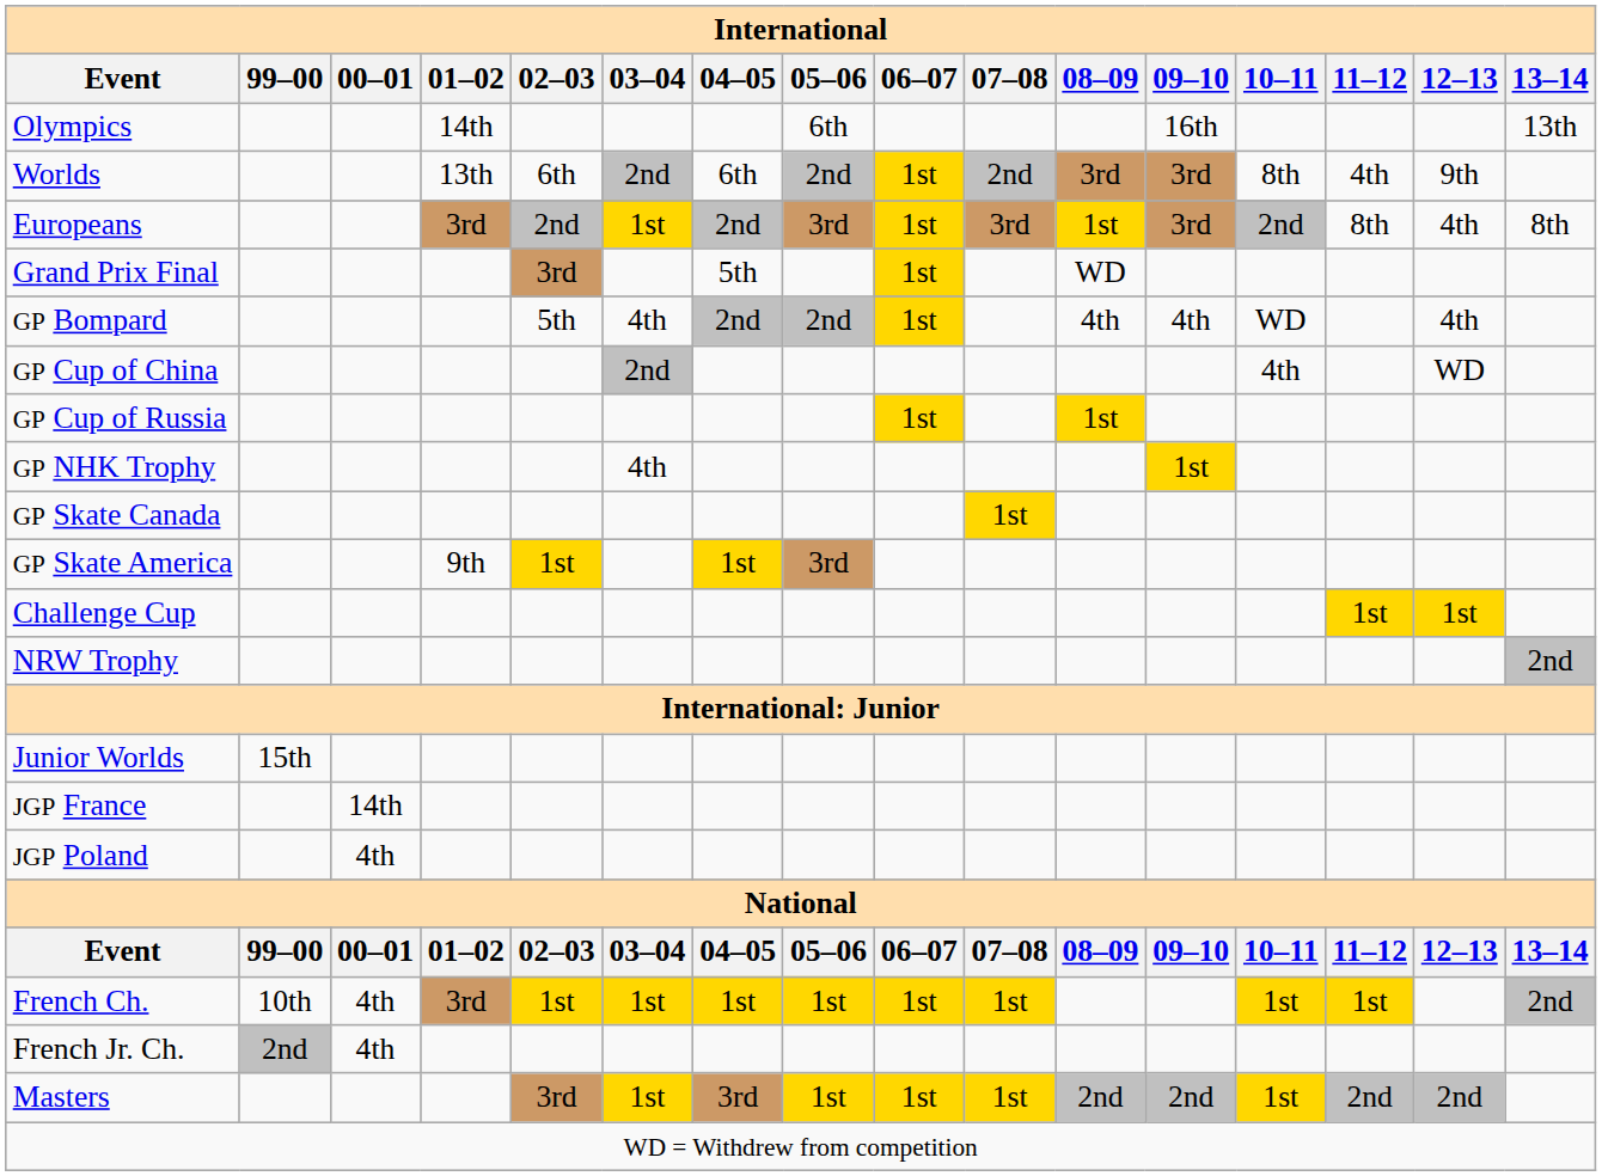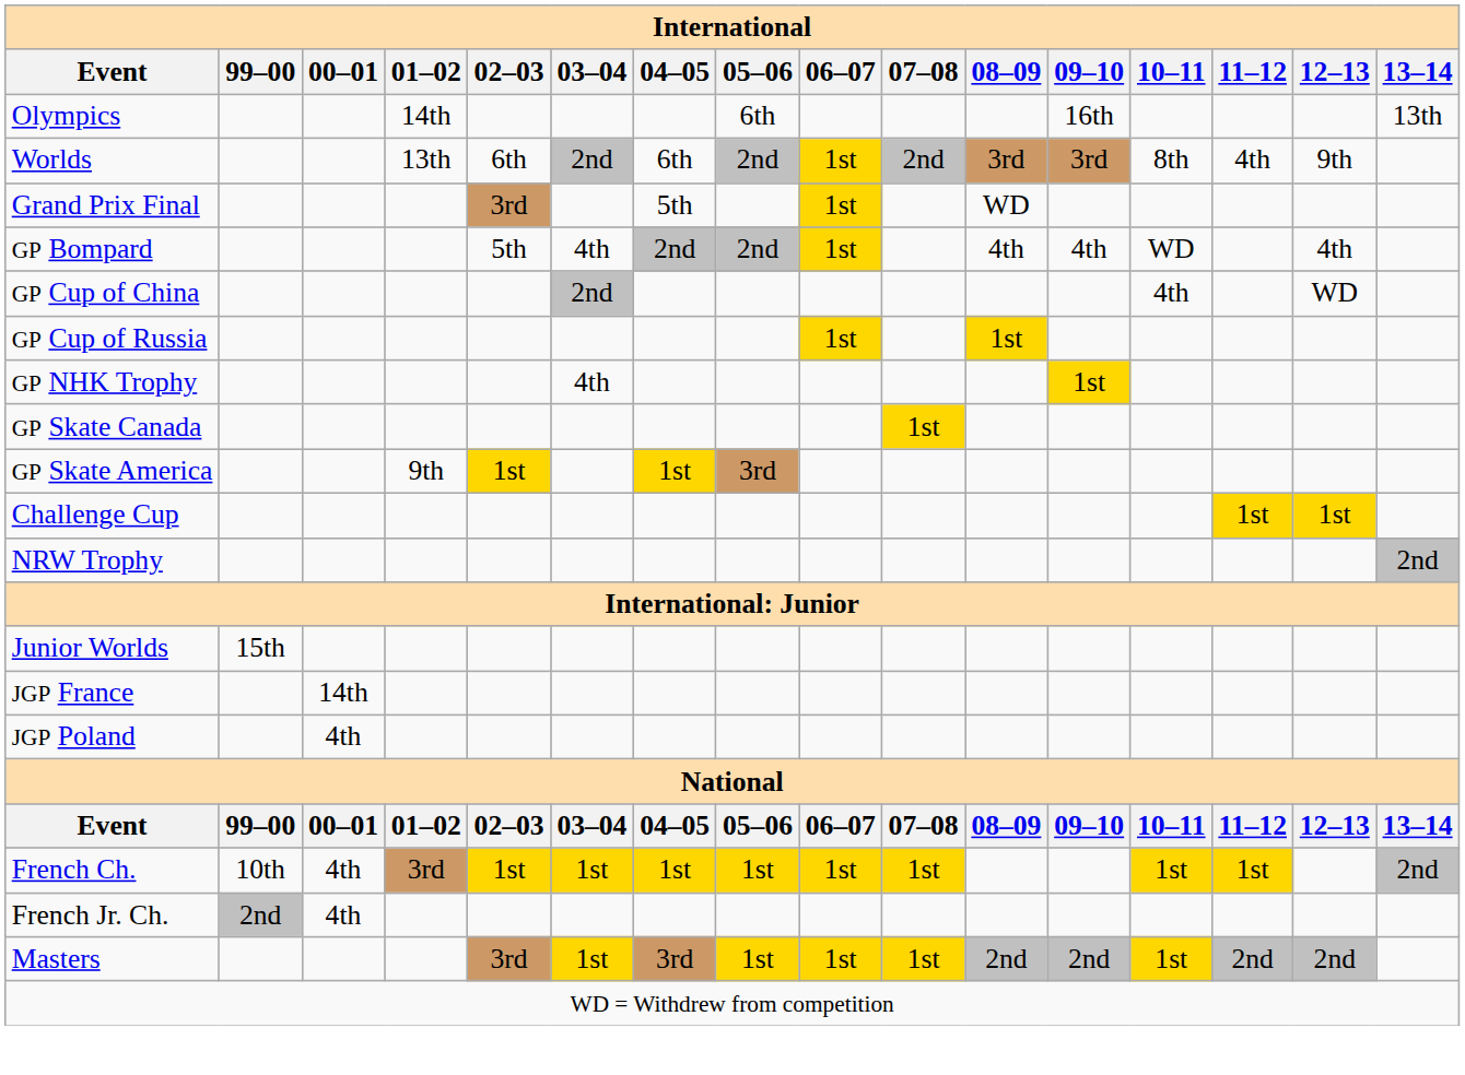- row: Europeans | 3rd | 2nd | 1st | 2nd | 3rd | 1st | 3rd | 1st | 3rd | 2nd | 8th | 4th | 8th
